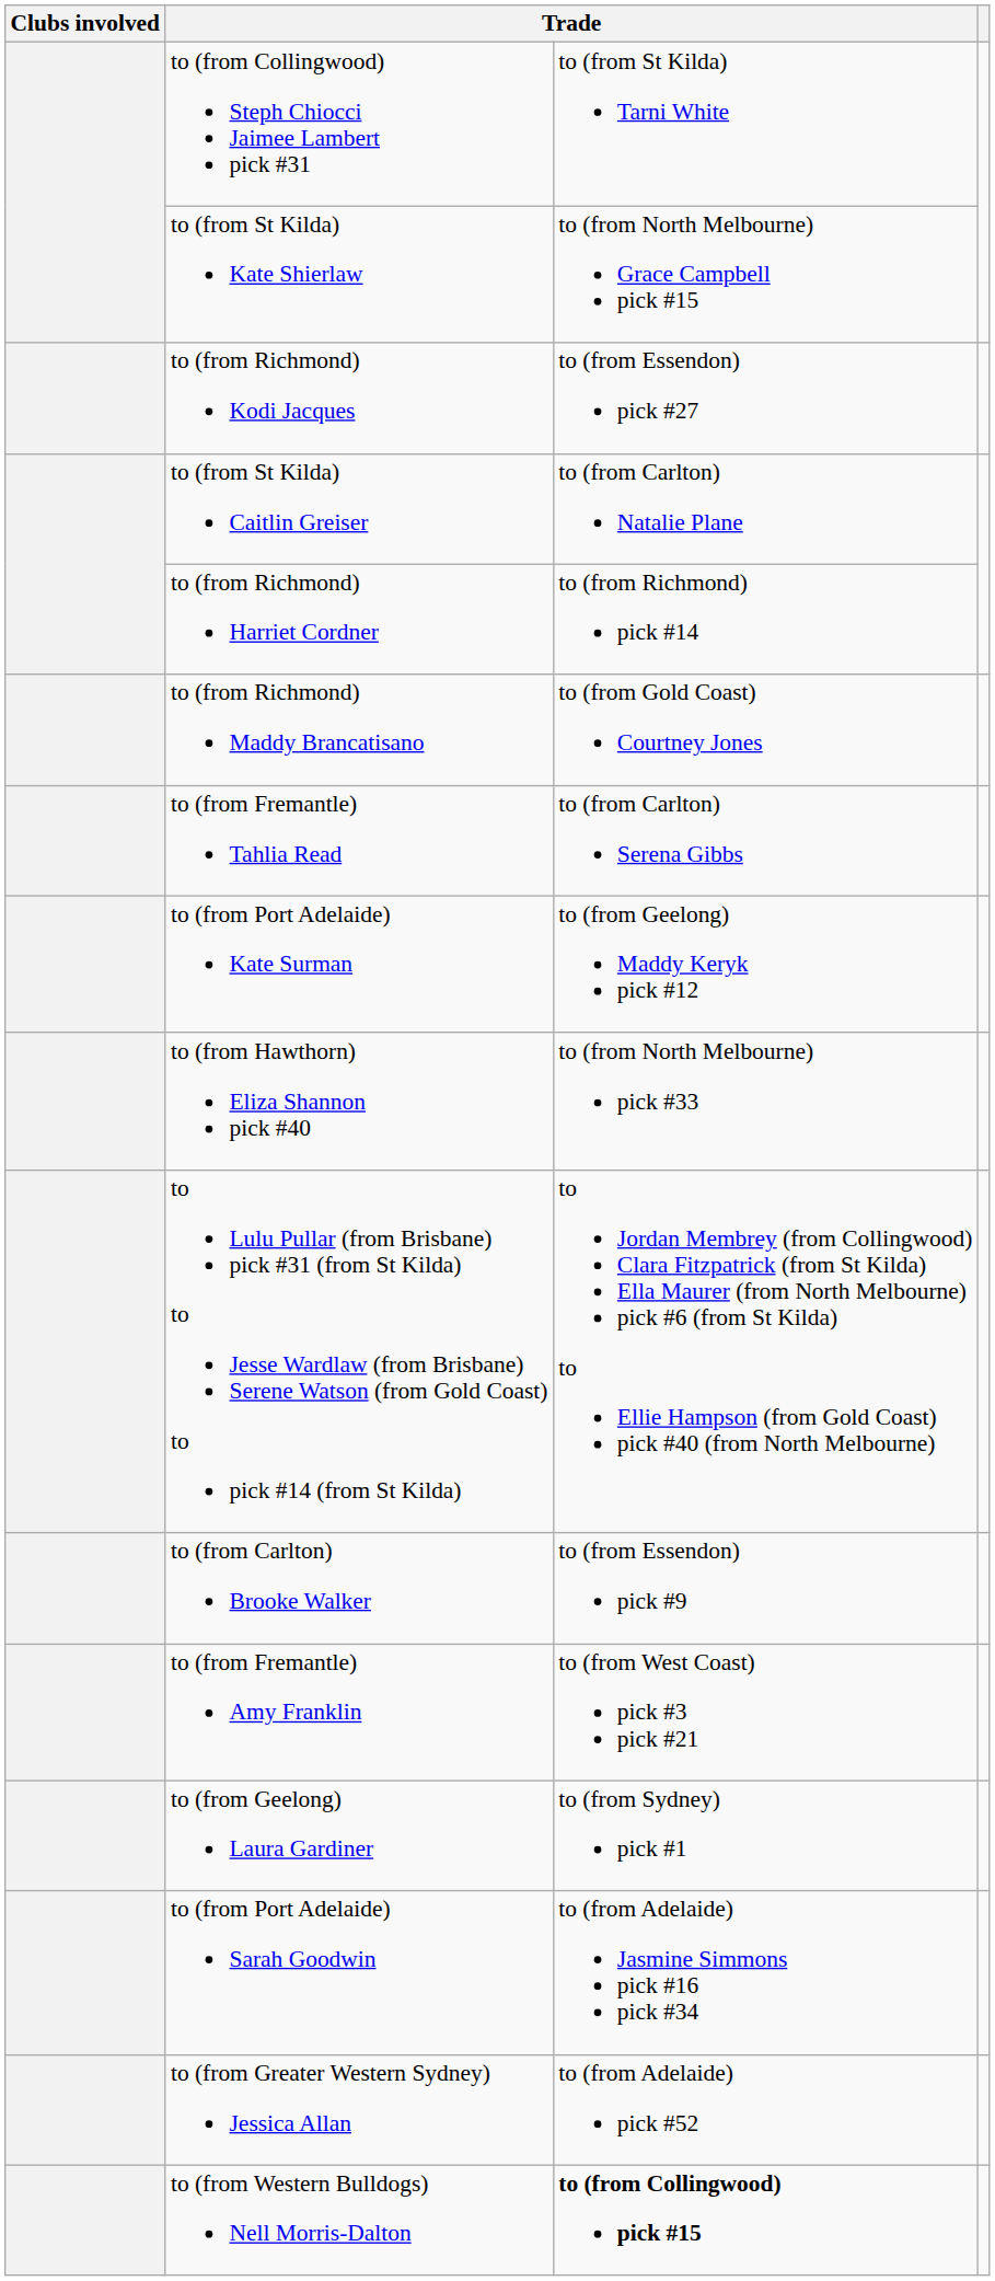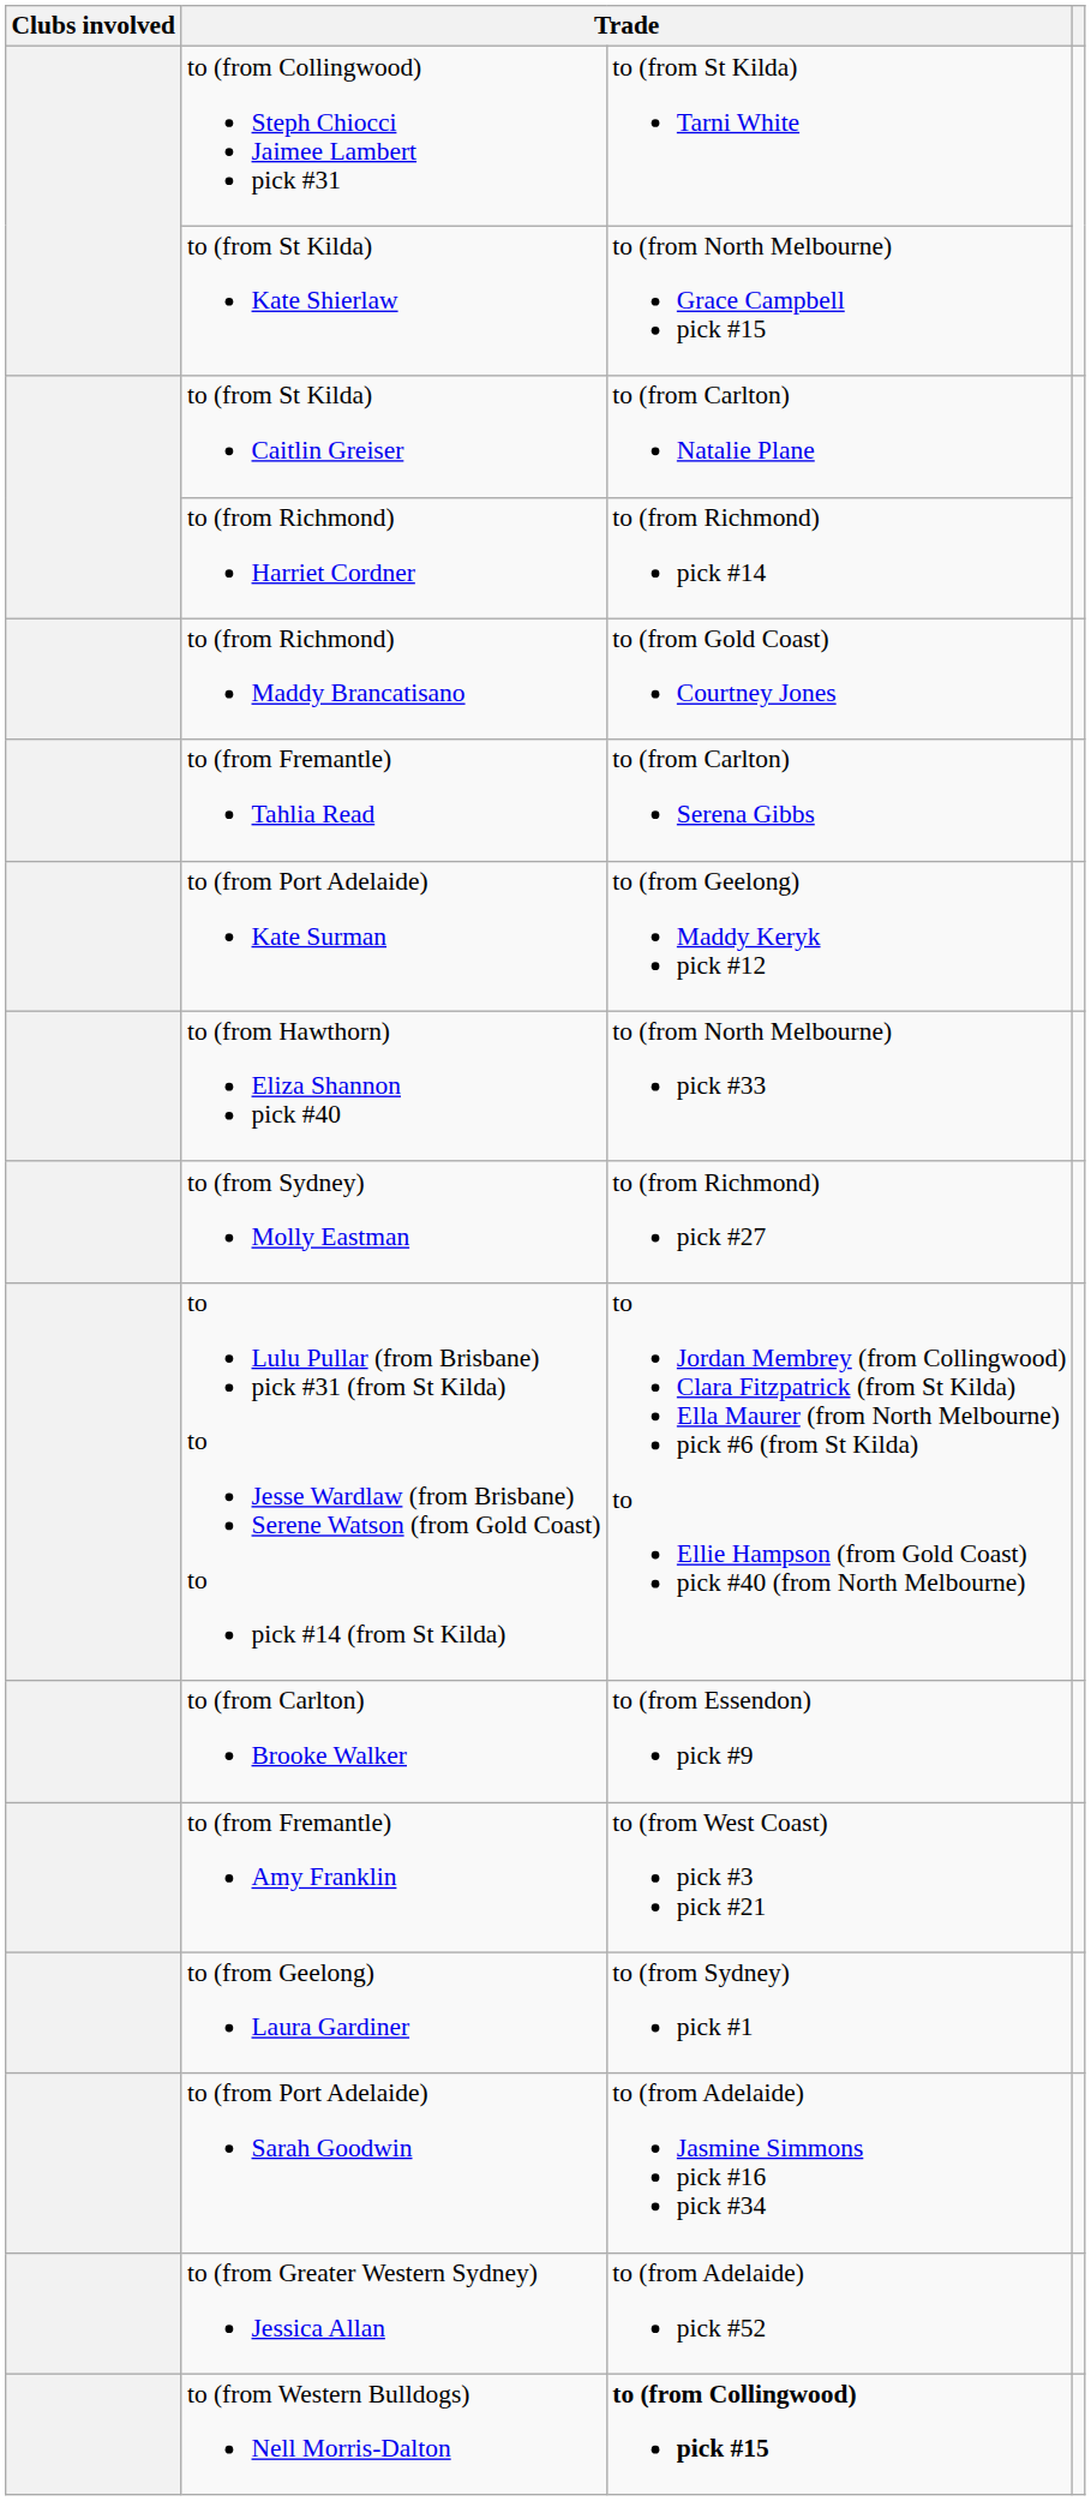- row: to (from Richmond) Kodi Jacques | to (from Essendon) pick #27
+ row: to (from Sydney) Molly Eastman | to (from Richmond) pick #27
